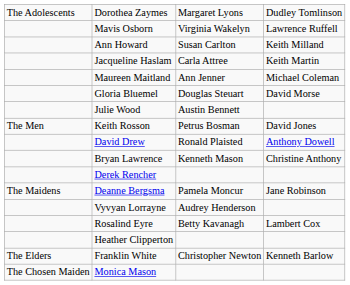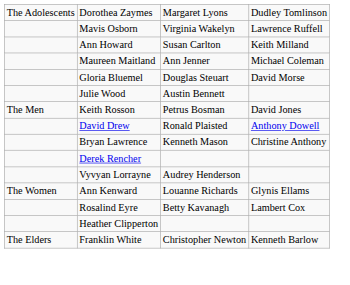- row: Jacqueline Haslam | Carla Attree | Keith Martin
- row: The Maidens | Deanne Bergsma | Pamela Moncur | Jane Robinson
+ row: The Women | Ann Kenward | Louanne Richards | Glynis Ellams
- row: The Chosen Maiden | Monica Mason
